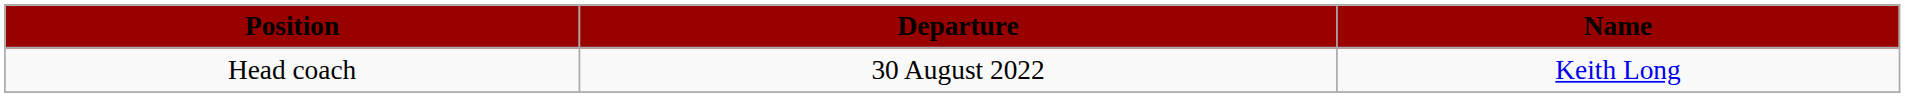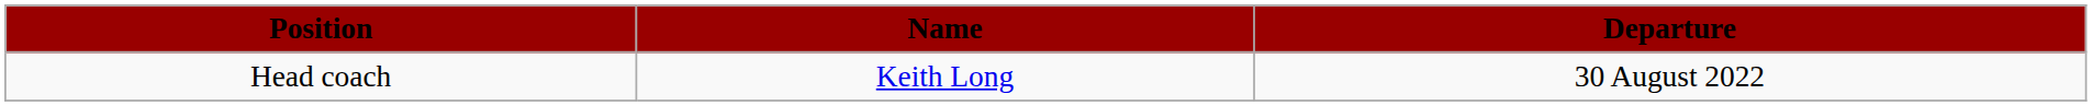columns swapped: Name <-> Departure
